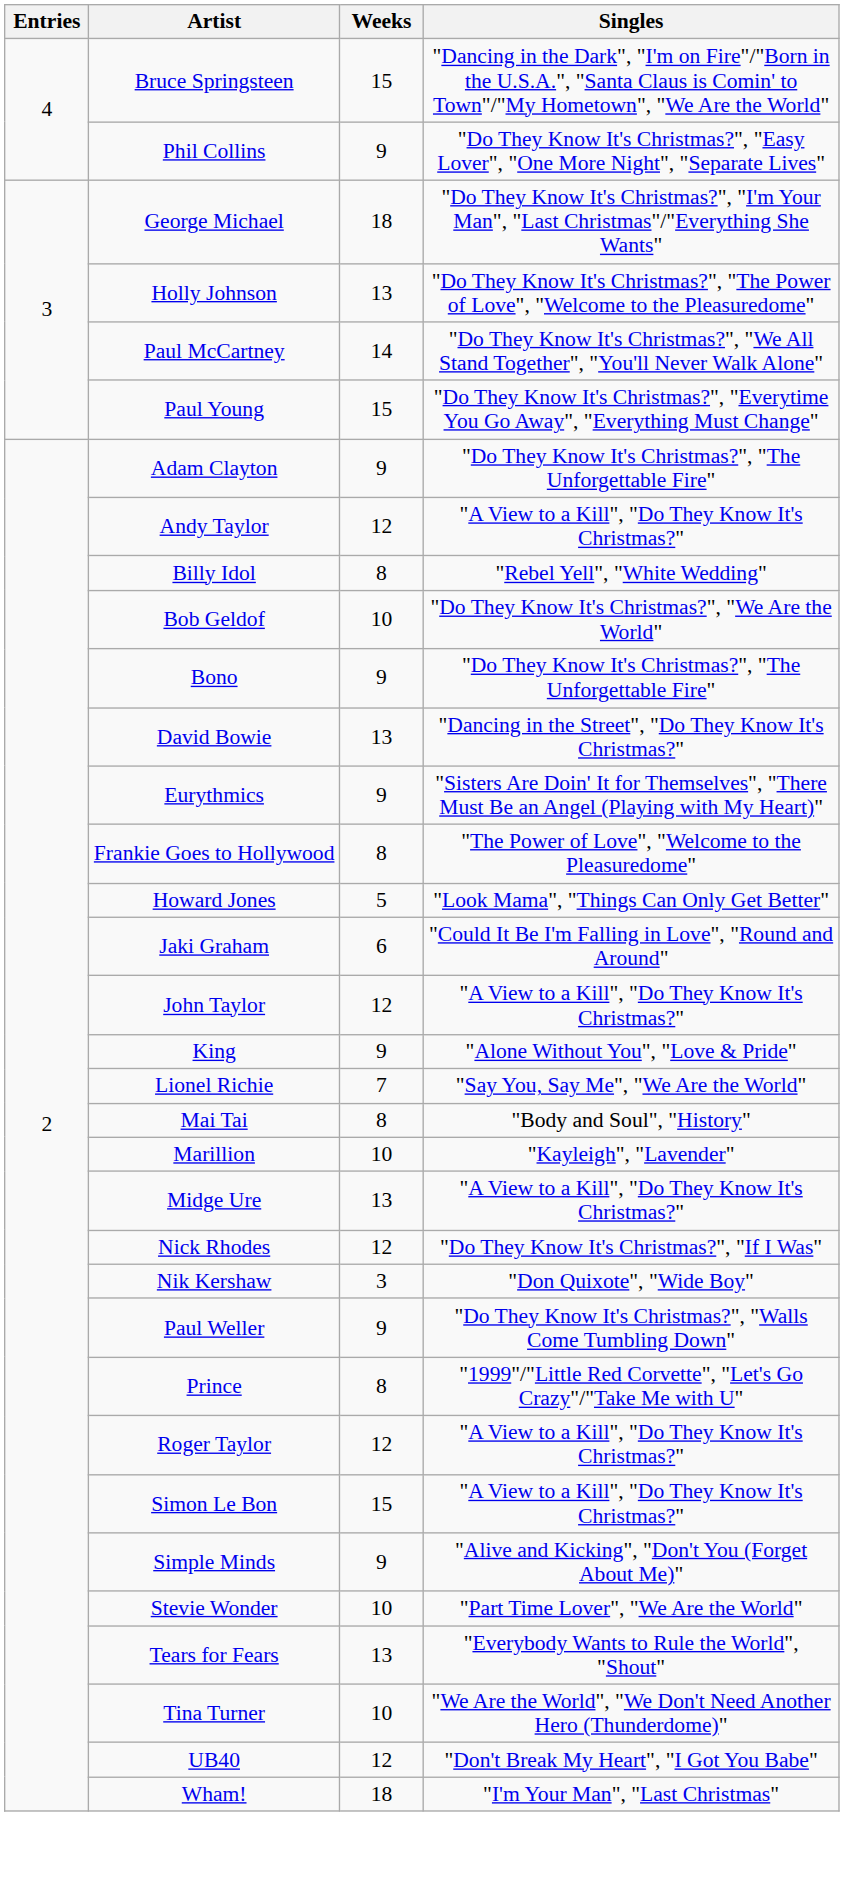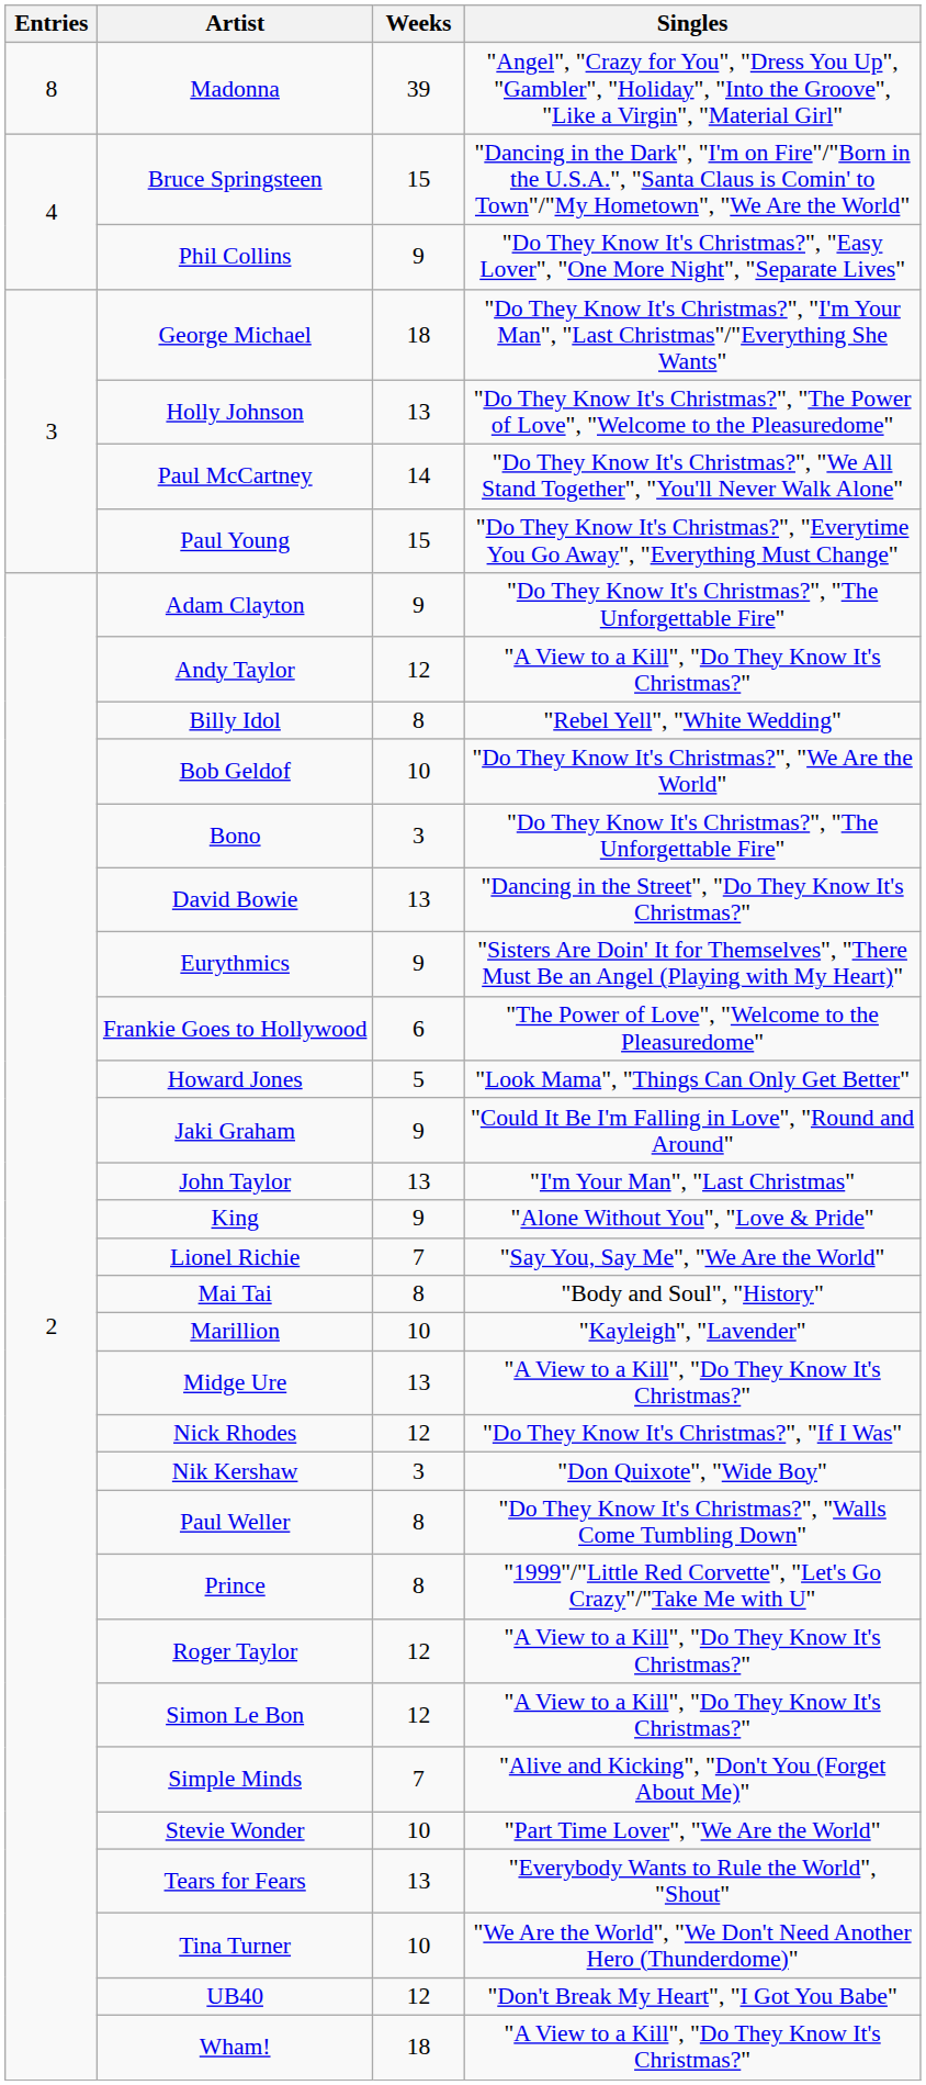+ row: 8 | Madonna | 39 | "Angel", "Crazy for You", "Dress You Up", "Gambler", "Holiday", "Into the Groove", "Like a Virgin", "Material Girl"
Bono | Weeks: 9 -> 3
Frankie Goes to Hollywood | Weeks: 8 -> 6
Jaki Graham | Weeks: 6 -> 9
John Taylor | Weeks: 12 -> 13
John Taylor | Singles: "A View to a Kill", "Do They Know It's Christmas?" -> "I'm Your Man", "Last Christmas"
Paul Weller | Weeks: 9 -> 8
Simon Le Bon | Weeks: 15 -> 12
Simple Minds | Weeks: 9 -> 7
Wham! | Singles: "I'm Your Man", "Last Christmas" -> "A View to a Kill", "Do They Know It's Christmas?"
